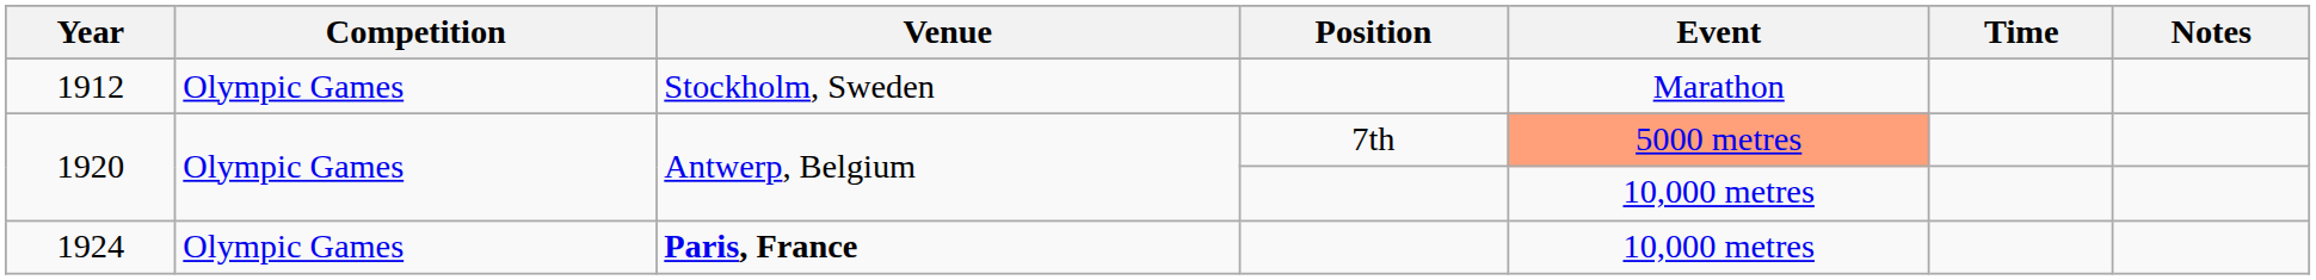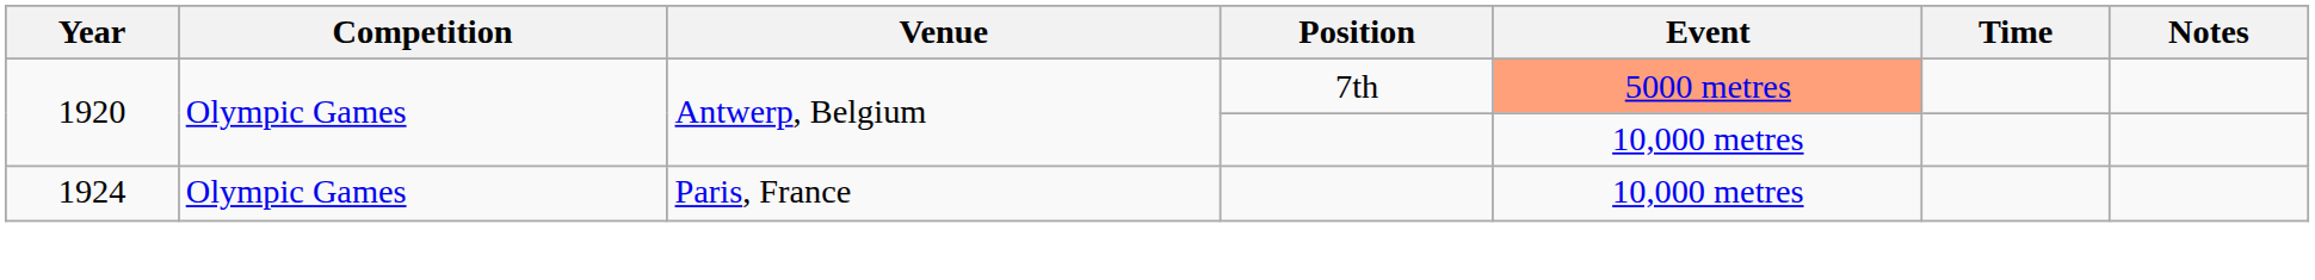- row: 1912 | Olympic Games | Stockholm, Sweden | Marathon
1924 | Venue: bold -> normal
